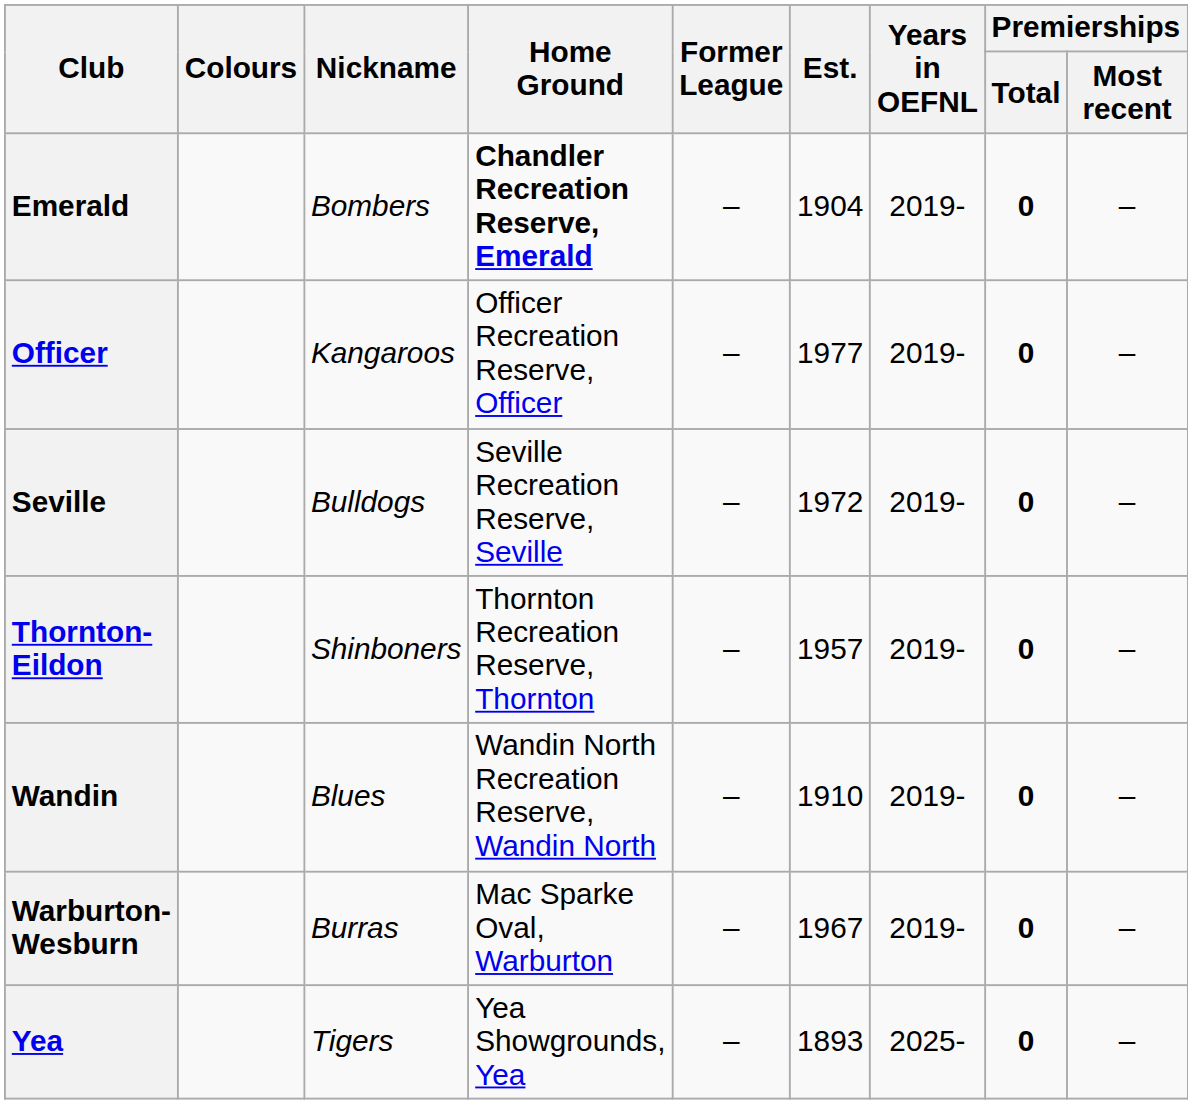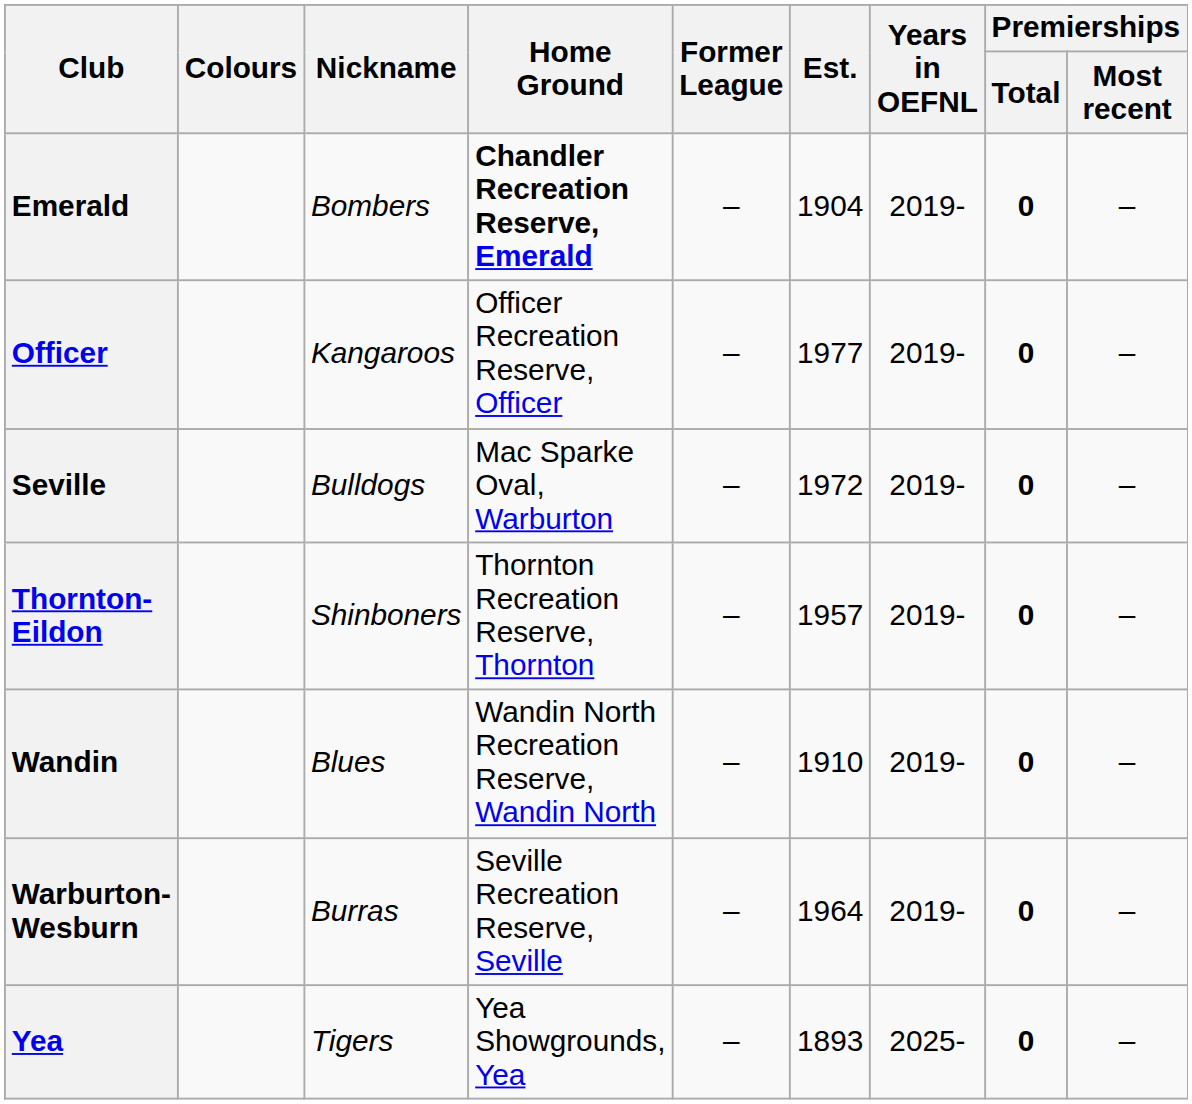Seville | Home Ground: Seville Recreation Reserve, Seville -> Mac Sparke Oval, Warburton
Warburton-Wesburn | Home Ground: Mac Sparke Oval, Warburton -> Seville Recreation Reserve, Seville
Warburton-Wesburn | Est.: 1967 -> 1964
